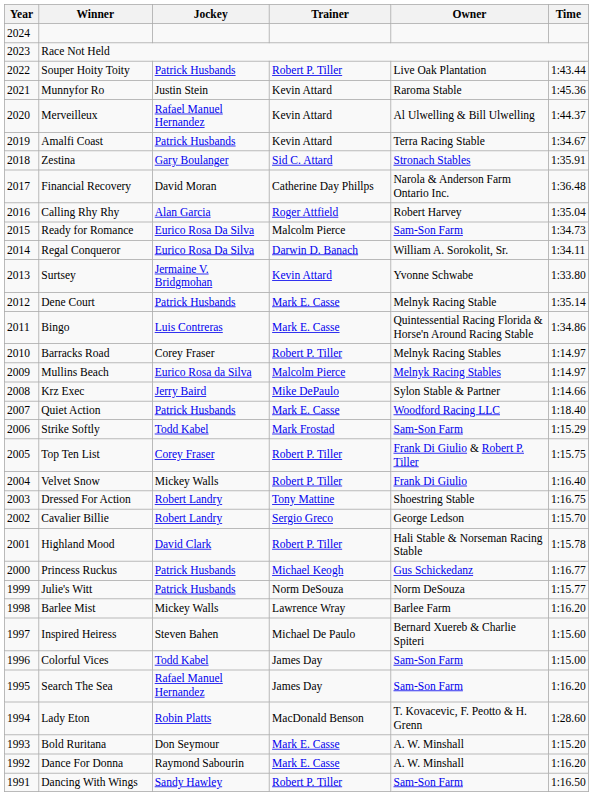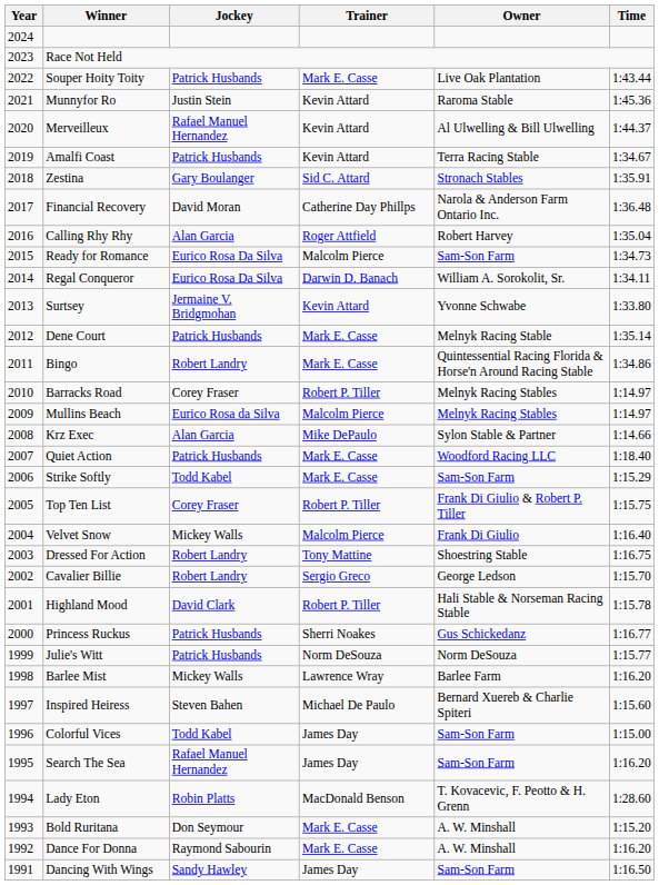Souper Hoity Toity | Trainer: Robert P. Tiller -> Mark E. Casse
Bingo | Jockey: Luis Contreras -> Robert Landry
Krz Exec | Jockey: Jerry Baird -> Alan Garcia
Strike Softly | Trainer: Mark Frostad -> Mark E. Casse
Velvet Snow | Trainer: Robert P. Tiller -> Malcolm Pierce
Princess Ruckus | Trainer: Michael Keogh -> Sherri Noakes
Dancing With Wings | Trainer: Robert P. Tiller -> James Day
